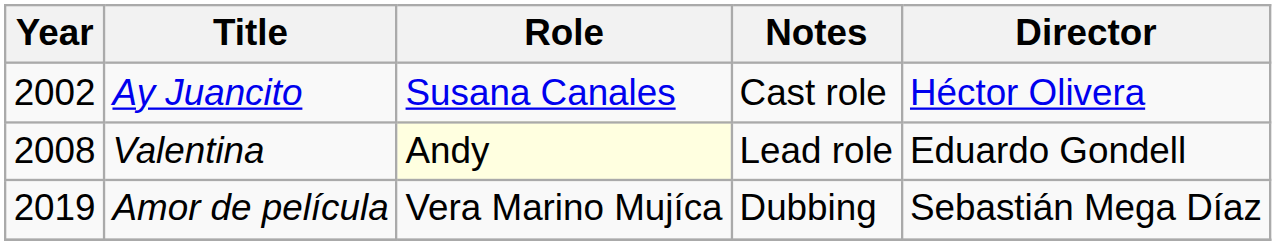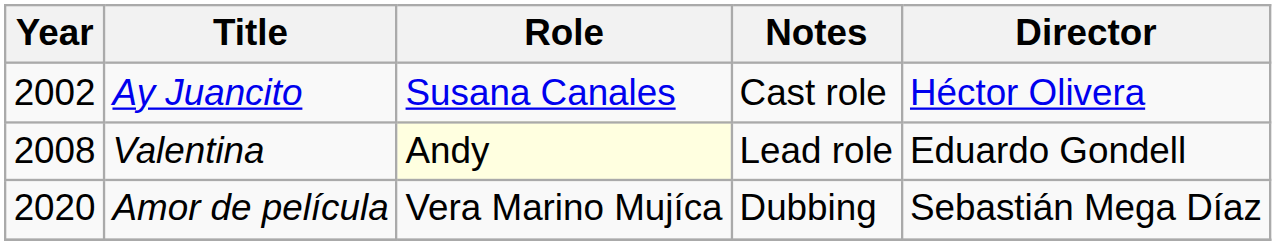Amor de película | Year: 2019 -> 2020
